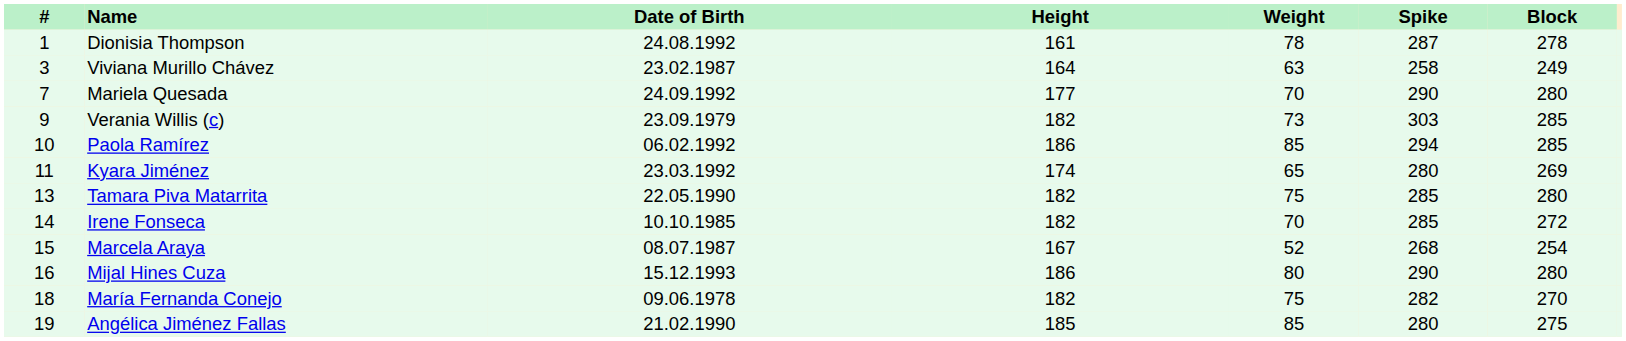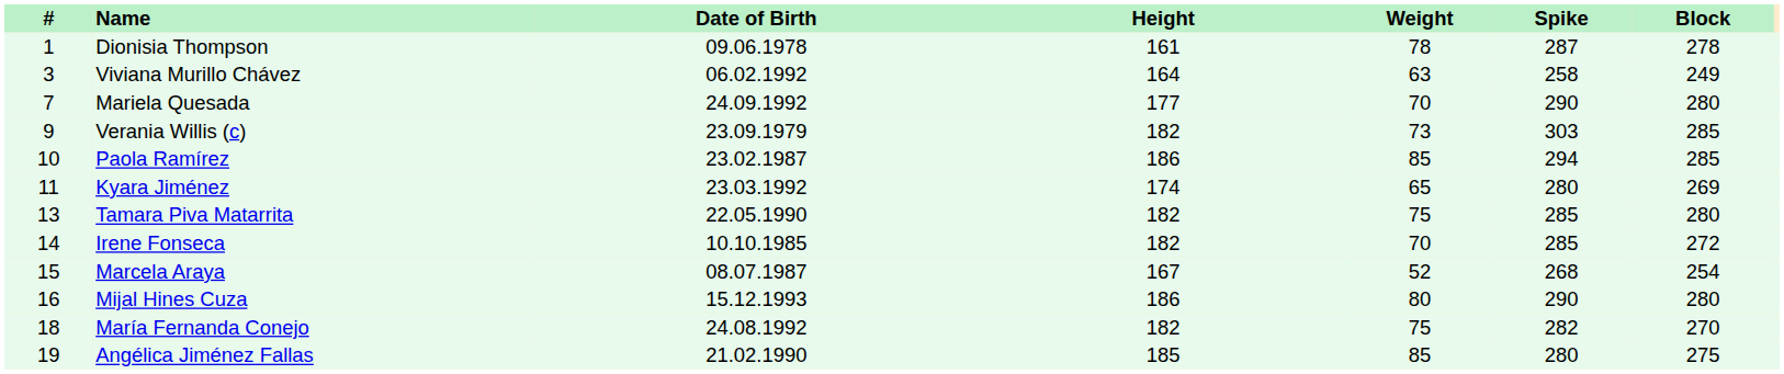Dionisia Thompson | Date of Birth: 24.08.1992 -> 09.06.1978
Viviana Murillo Chávez | Date of Birth: 23.02.1987 -> 06.02.1992
Paola Ramírez | Date of Birth: 06.02.1992 -> 23.02.1987
María Fernanda Conejo | Date of Birth: 09.06.1978 -> 24.08.1992
